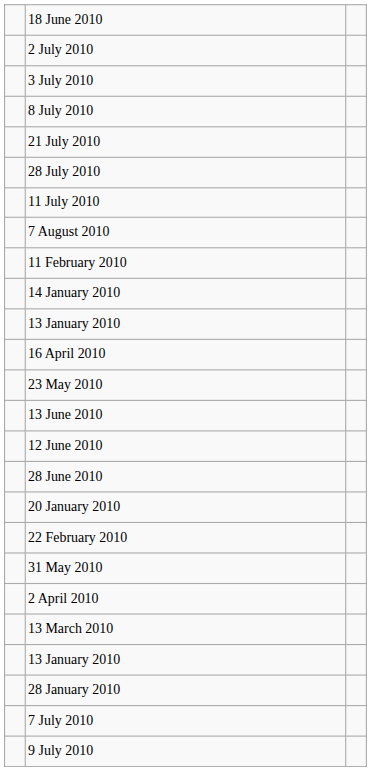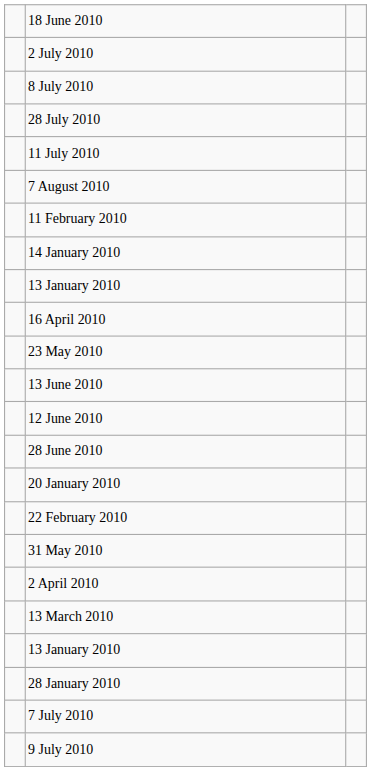- row: 3 July 2010
- row: 21 July 2010
